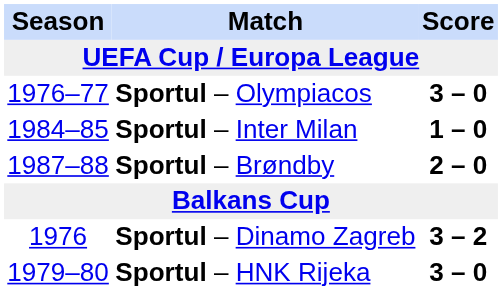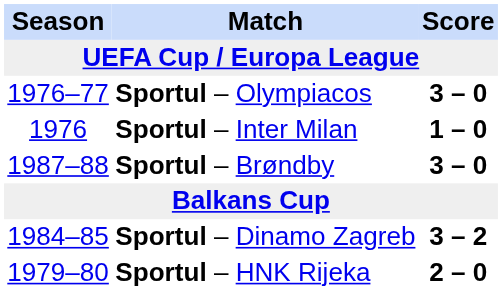Sportul – Inter Milan | Season: 1984–85 -> 1976
Sportul – Brøndby | Score: 2 – 0 -> 3 – 0
Sportul – Dinamo Zagreb | Season: 1976 -> 1984–85
Sportul – HNK Rijeka | Score: 3 – 0 -> 2 – 0
